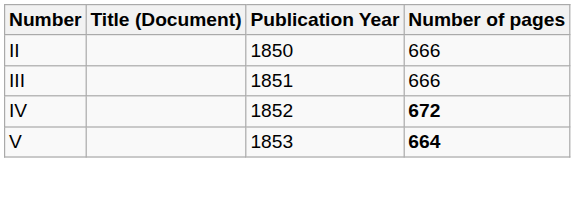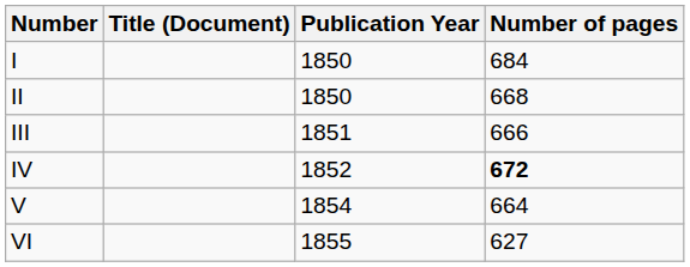+ row: I | 1850 | 684
II | Number of pages: 666 -> 668
V | Publication Year: 1853 -> 1854
V | Number of pages: bold -> normal
+ row: VI | 1855 | 627
